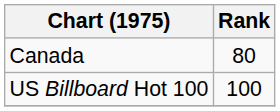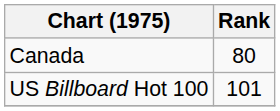US Billboard Hot 100 | Rank: 100 -> 101
